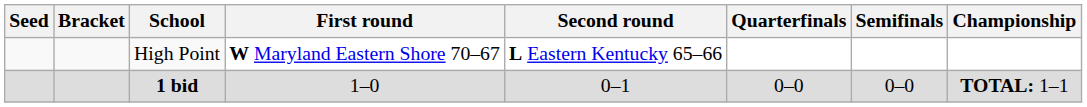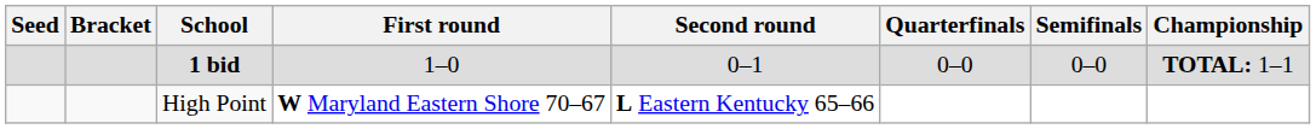rows swapped: High Point <-> 1 bid
